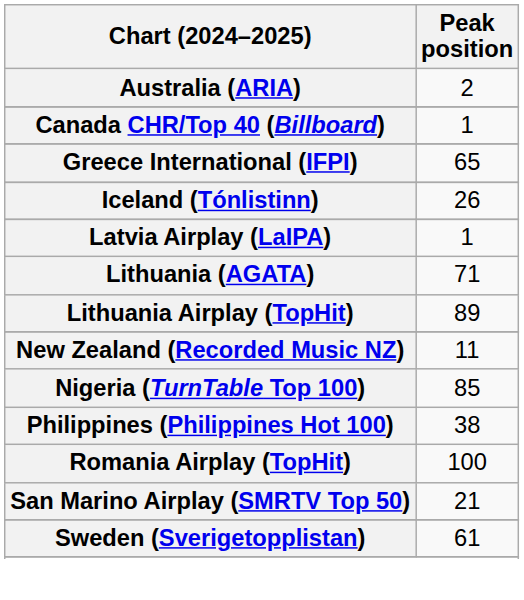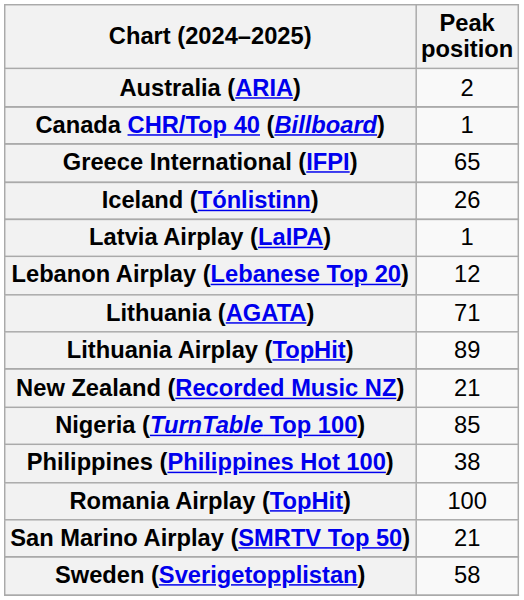+ row: Lebanon Airplay (Lebanese Top 20) | 12
New Zealand (Recorded Music NZ) | Peak position: 11 -> 21
Sweden (Sverigetopplistan) | Peak position: 61 -> 58
